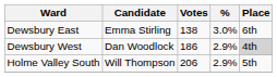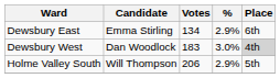Dewsbury East | Votes: 138 -> 134
Dewsbury East | %: 3.0% -> 2.9%
Dewsbury West | Votes: 186 -> 183
Dewsbury West | %: 2.9% -> 3.0%
